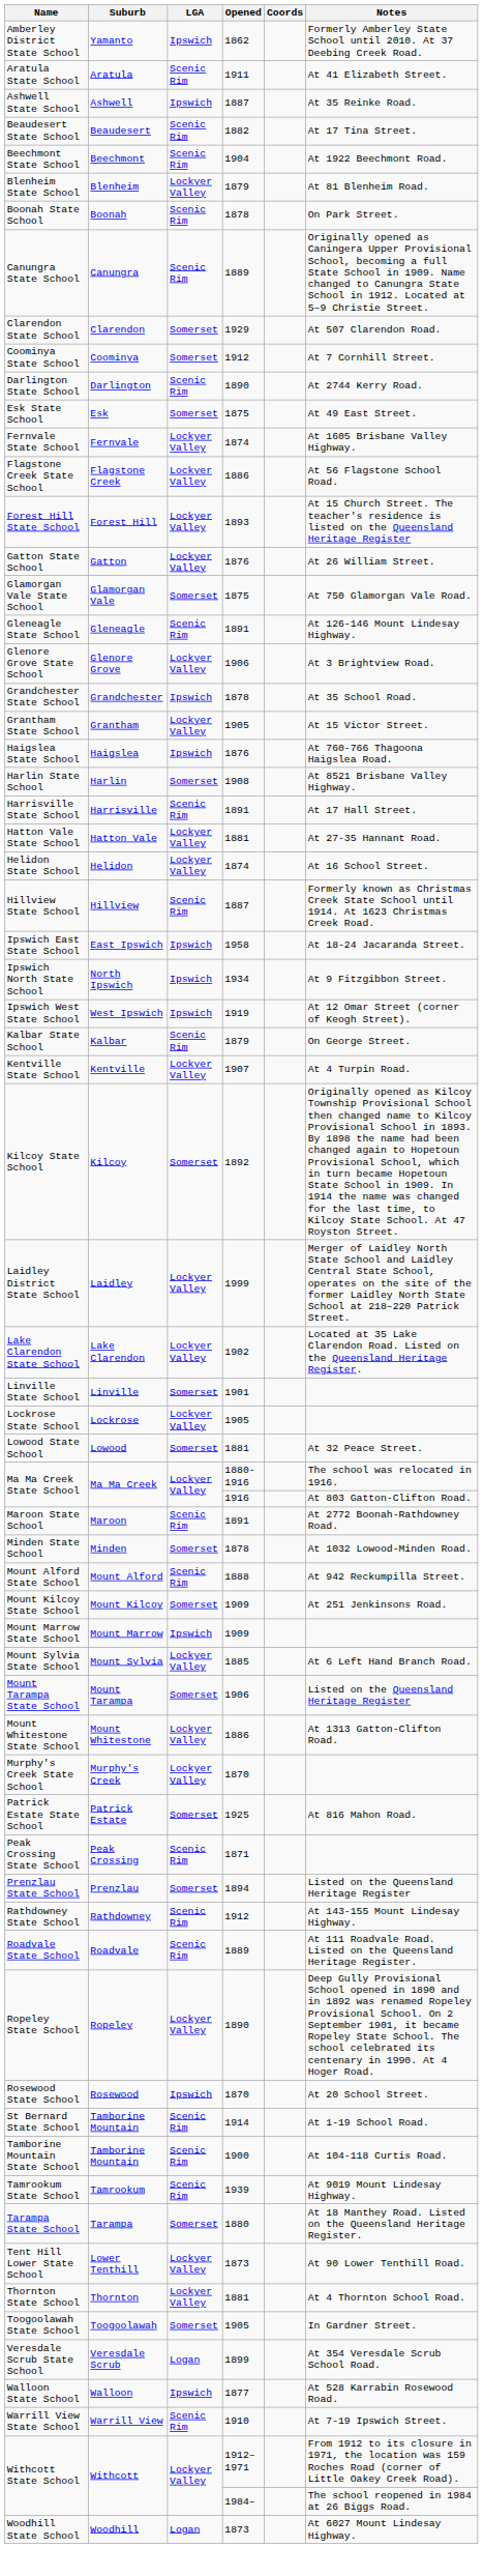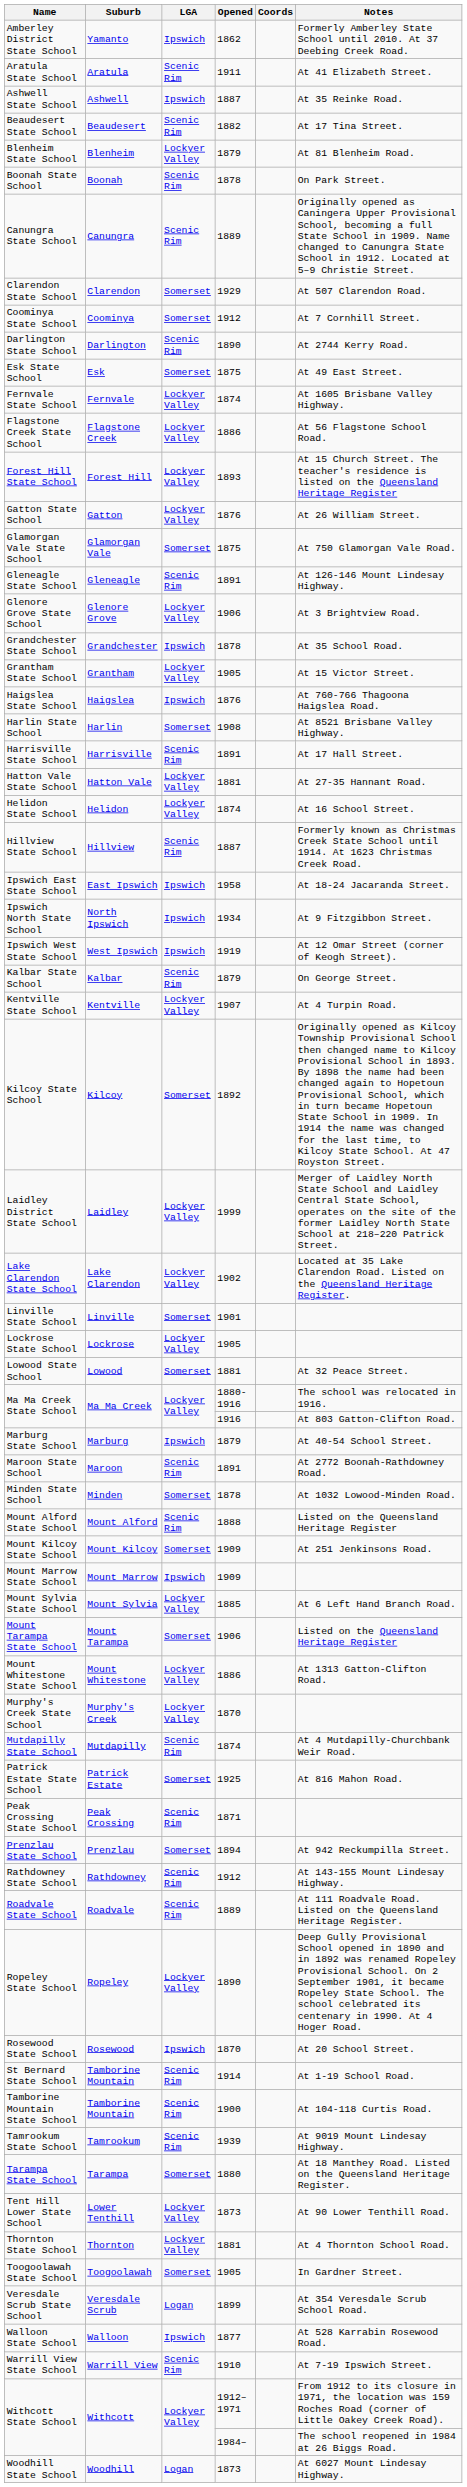- row: Beechmont State School | Beechmont | Scenic Rim | 1904 | At 1922 Beechmont Road.
+ row: Marburg State School | Marburg | Ipswich | 1879 | At 40-54 School Street.
Mount Alford State School | Notes: At 942 Reckumpilla Street. -> Listed on the Queensland Heritage Register
+ row: Mutdapilly State School | Mutdapilly | Scenic Rim | 1874 | At 4 Mutdapilly-Churchbank Weir Road.
Prenzlau State School | Notes: Listed on the Queensland Heritage Register -> At 942 Reckumpilla Street.
